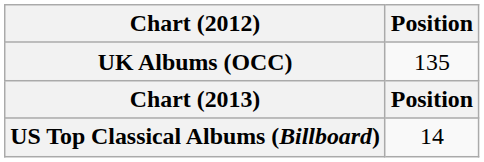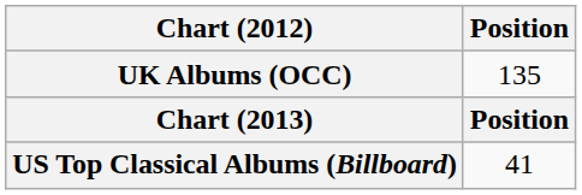US Top Classical Albums (Billboard) | Position: 14 -> 41
